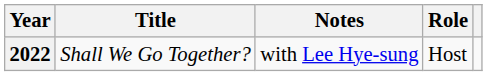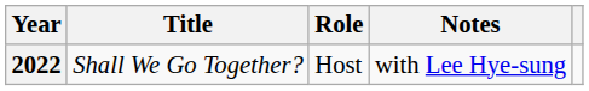columns swapped: Role <-> Notes
